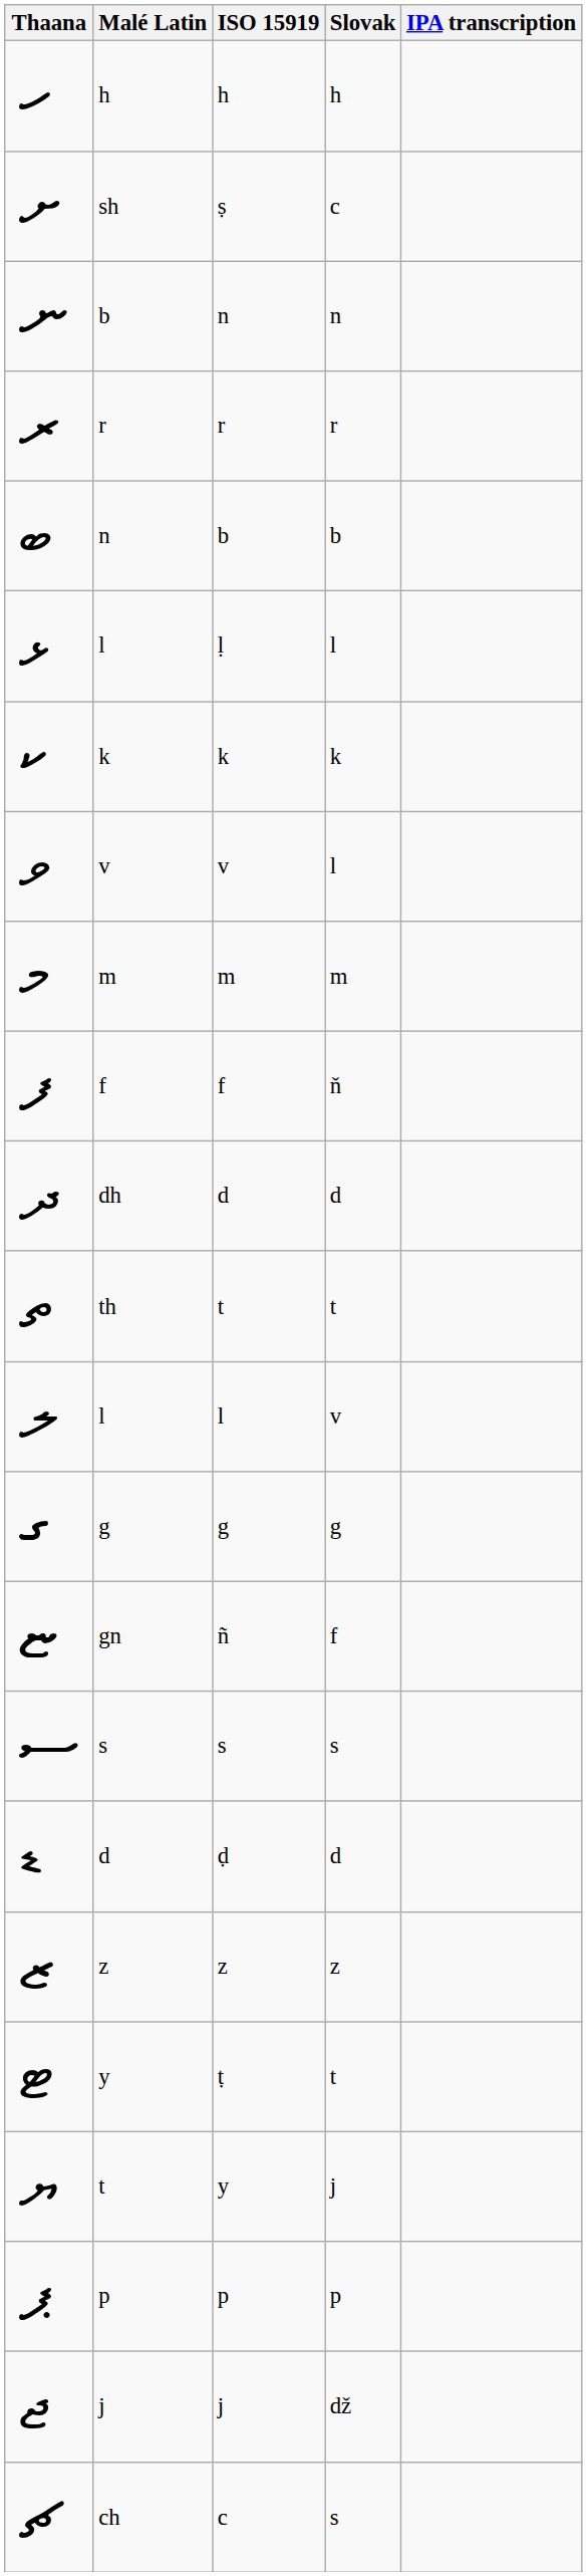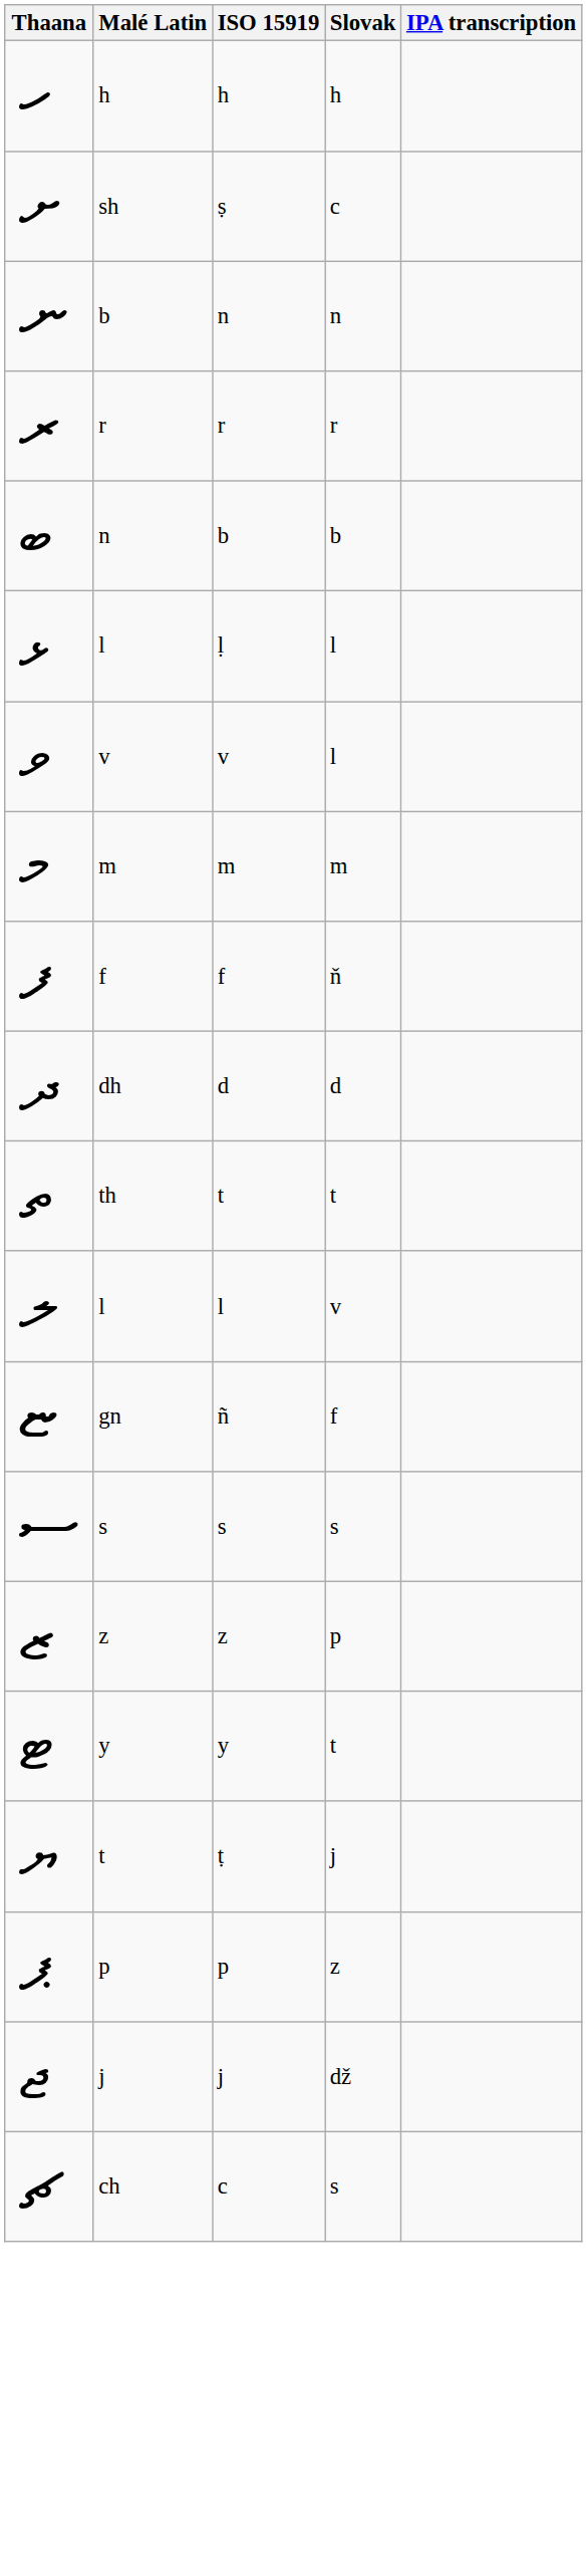- row: ކ | k | k | k
- row: ގ | g | g | g
- row: ޑ | d | ḍ | d
ޒ | Slovak: z -> p
ޓ | ISO 15919: ṭ -> y
ޔ | ISO 15919: y -> ṭ
ޕ | Slovak: p -> z
